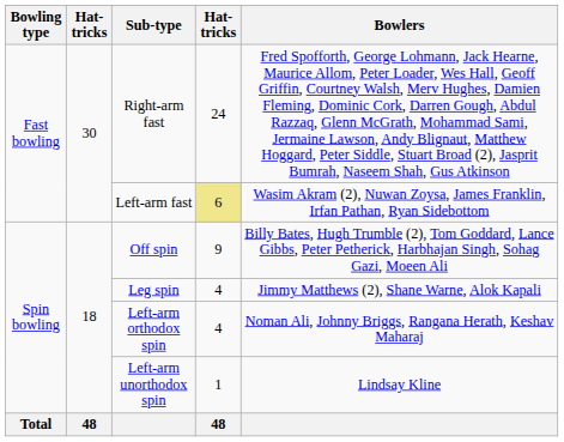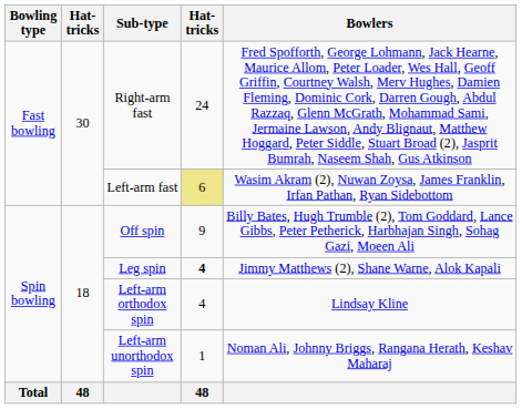Leg spin | column 4: normal -> bold
Left-arm orthodox spin | Bowlers: Noman Ali, Johnny Briggs, Rangana Herath, Keshav Maharaj -> Lindsay Kline
Left-arm unorthodox spin | Bowlers: Lindsay Kline -> Noman Ali, Johnny Briggs, Rangana Herath, Keshav Maharaj
